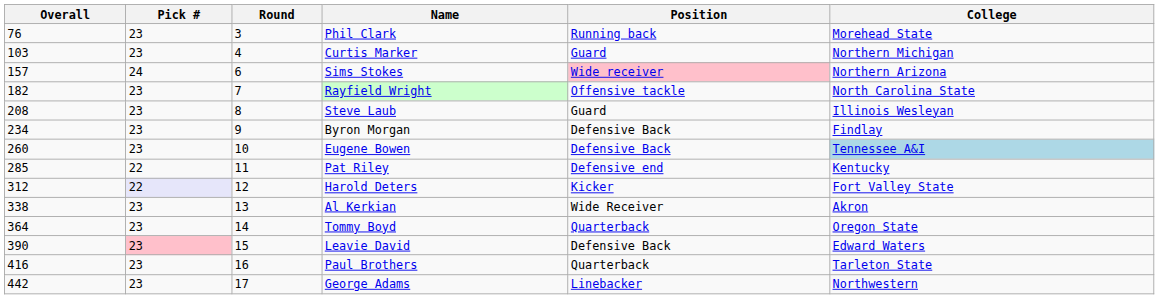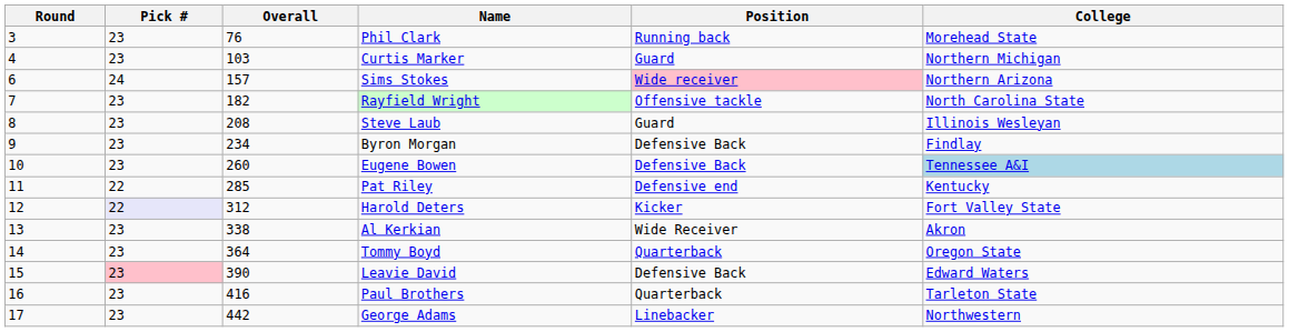columns swapped: Round <-> Overall
